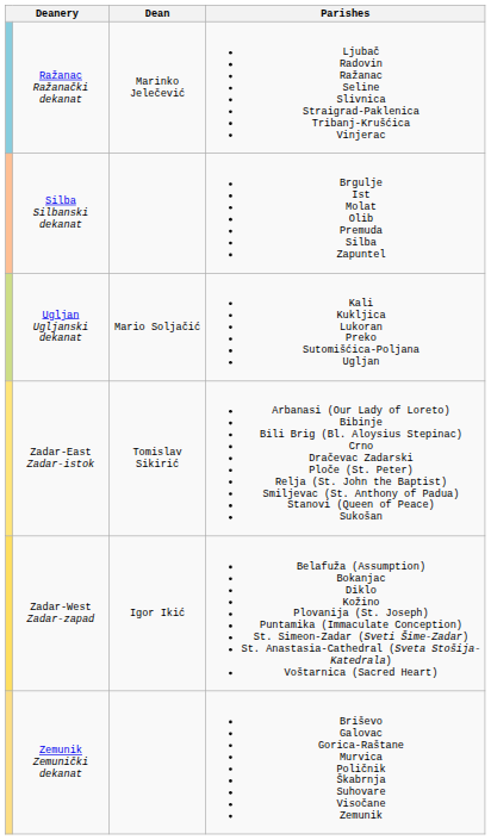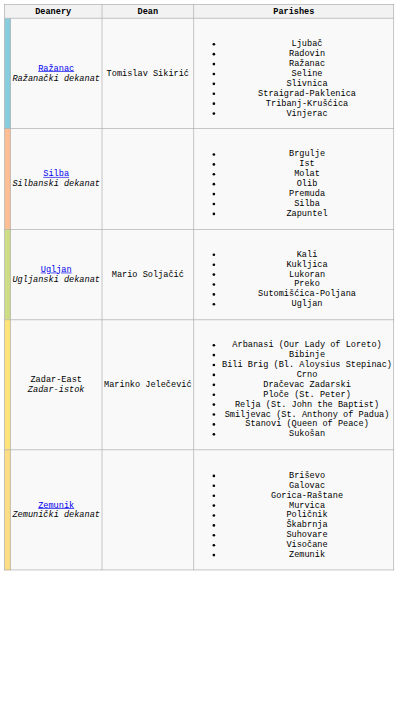Ražanac Ražanački dekanat | Dean: Marinko Jelečević -> Tomislav Sikirić
Zadar-East Zadar-istok | Dean: Tomislav Sikirić -> Marinko Jelečević
- row: Zadar-West Zadar-zapad | Igor Ikić | Belafuža (Assumption) Bokanjac Diklo Kožino Plovanija (St. Joseph) Puntamika (Immaculate Conception) St. Simeon-Zadar (Sveti Šime-Zadar) St. Anastasia-Cathedral (Sveta Stošija-Katedrala) Voštarnica (Sacred Heart)
